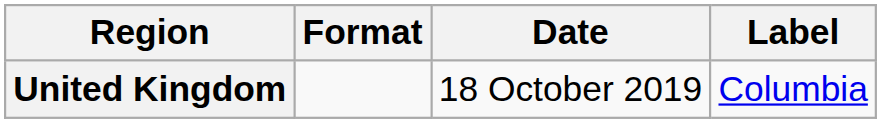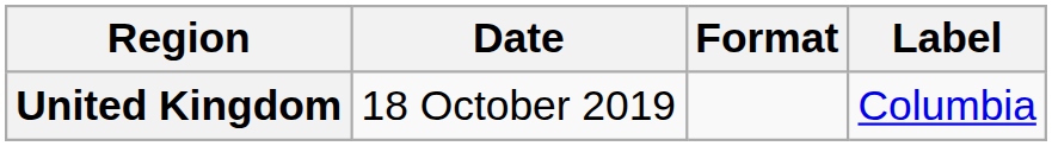columns swapped: Date <-> Format
